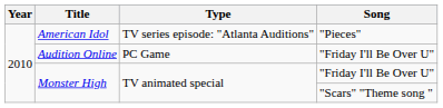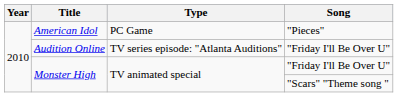American Idol | Type: TV series episode: "Atlanta Auditions" -> PC Game
Audition Online | Type: PC Game -> TV series episode: "Atlanta Auditions"
